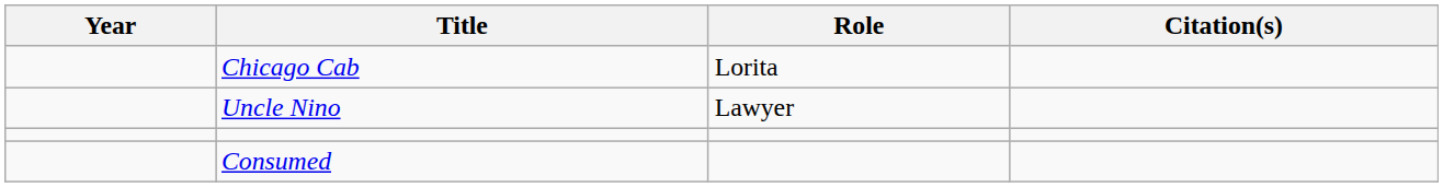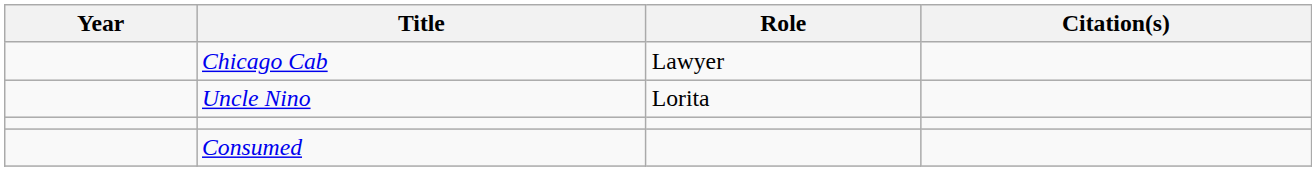Chicago Cab | Role: Lorita -> Lawyer
Uncle Nino | Role: Lawyer -> Lorita
